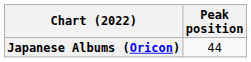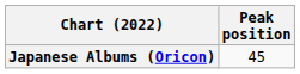Japanese Albums (Oricon) | Peak position: 44 -> 45
